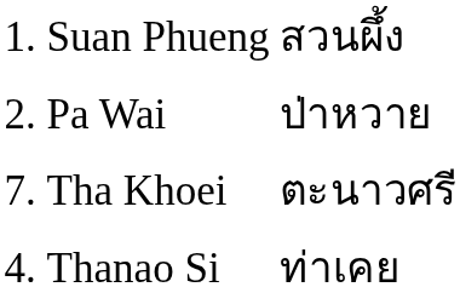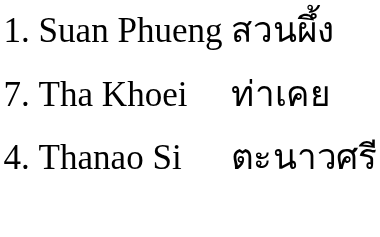- row: 2. | Pa Wai | ป่าหวาย
Tha Khoei | column 3: ตะนาวศรี -> ท่าเคย
Thanao Si | column 3: ท่าเคย -> ตะนาวศรี
